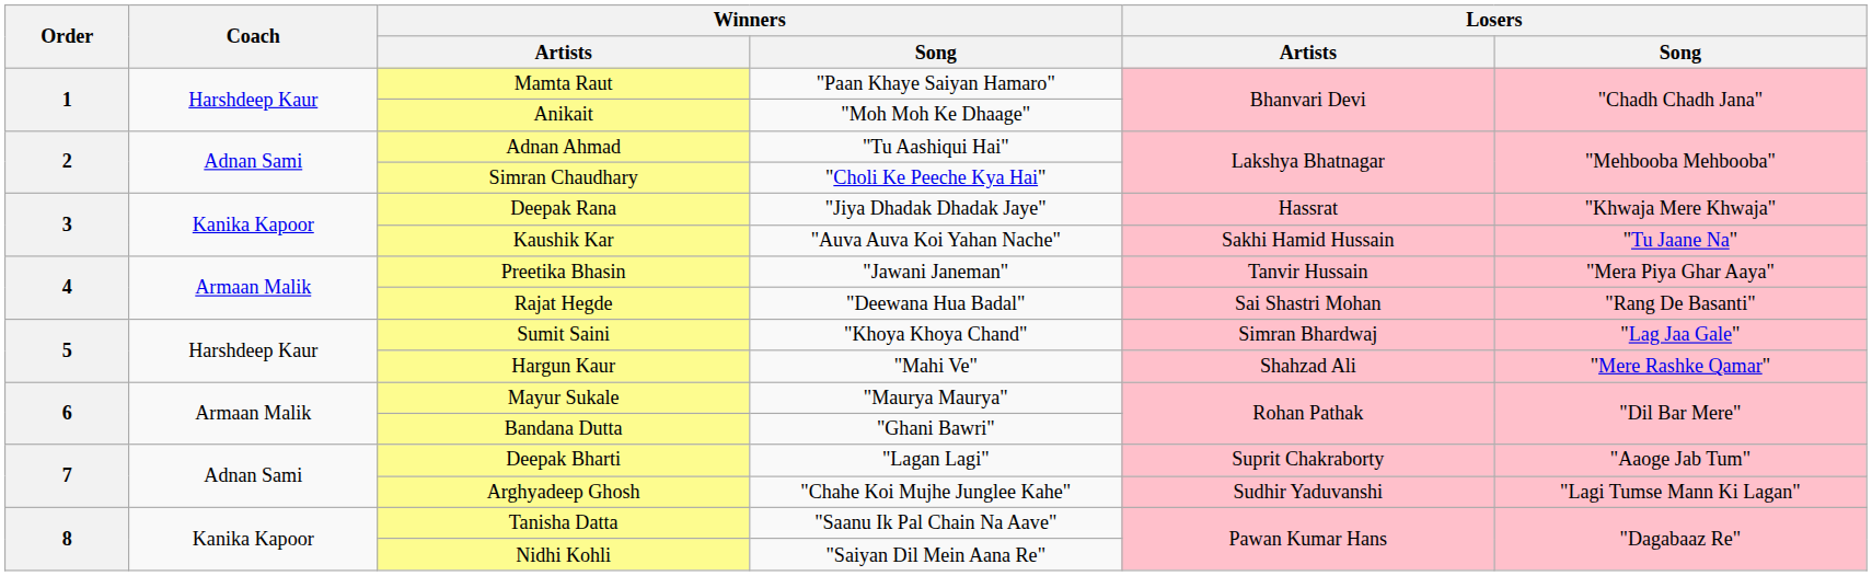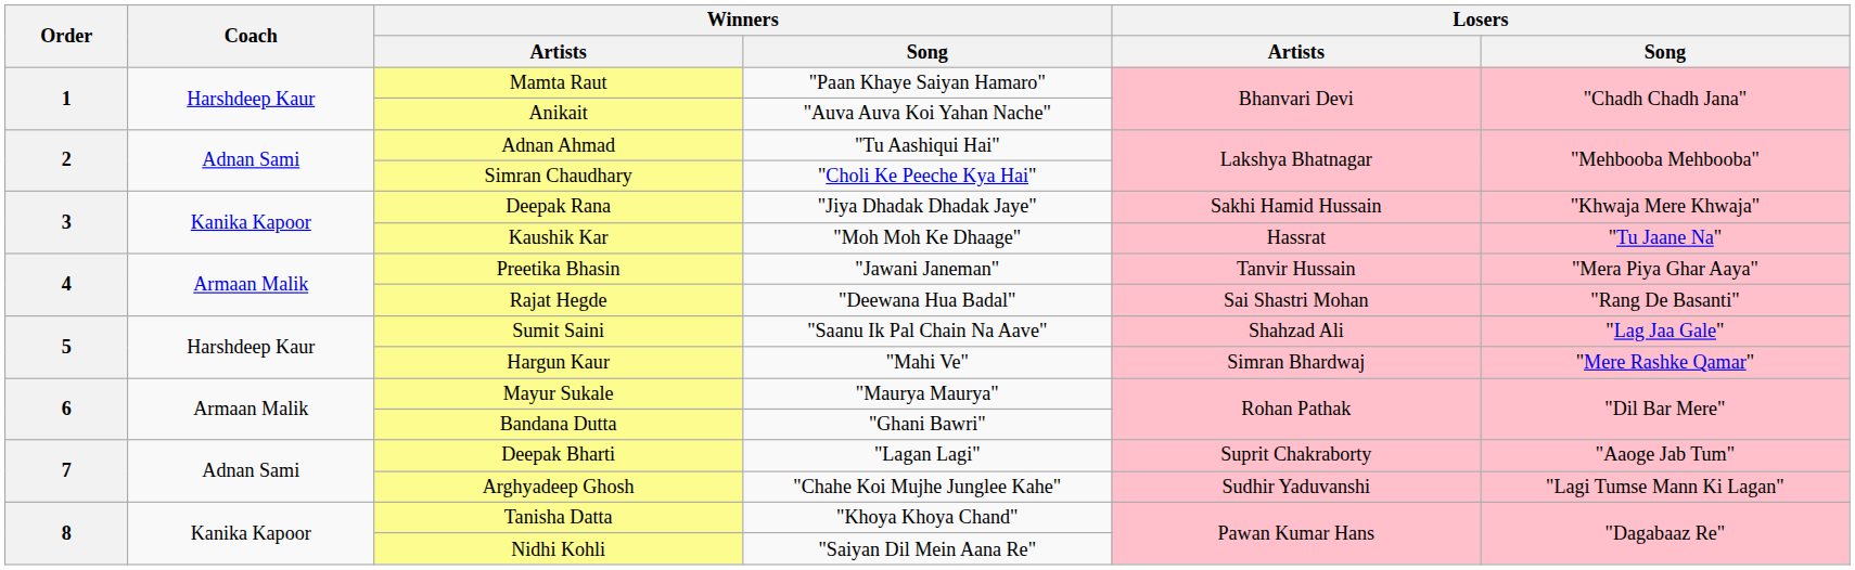Anikait | Winners / Song: "Moh Moh Ke Dhaage" -> "Auva Auva Koi Yahan Nache"
Deepak Rana | Losers / Artists: Hassrat -> Sakhi Hamid Hussain
Kaushik Kar | Winners / Song: "Auva Auva Koi Yahan Nache" -> "Moh Moh Ke Dhaage"
Kaushik Kar | Losers / Artists: Sakhi Hamid Hussain -> Hassrat
Sumit Saini | Winners / Song: "Khoya Khoya Chand" -> "Saanu Ik Pal Chain Na Aave"
Sumit Saini | Losers / Artists: Simran Bhardwaj -> Shahzad Ali
Hargun Kaur | Losers / Artists: Shahzad Ali -> Simran Bhardwaj
Tanisha Datta | Winners / Song: "Saanu Ik Pal Chain Na Aave" -> "Khoya Khoya Chand"
